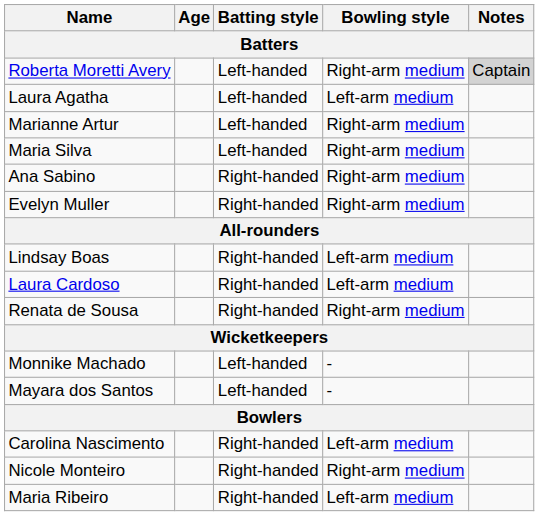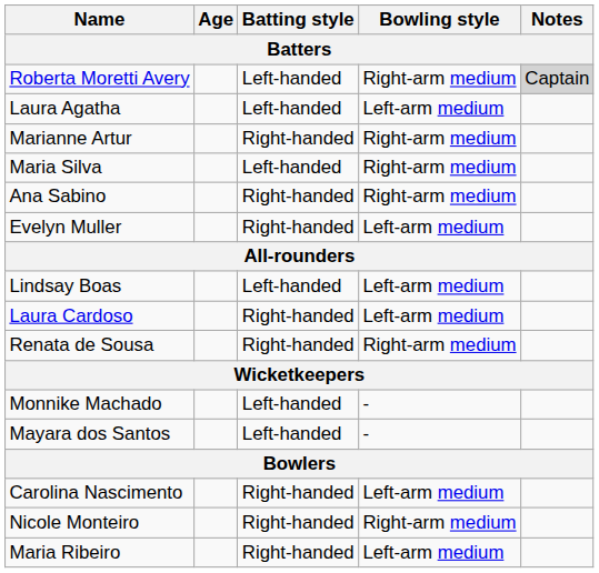Marianne Artur | Batting style: Left-handed -> Right-handed
Evelyn Muller | Bowling style: Right-arm medium -> Left-arm medium
Lindsay Boas | Batting style: Right-handed -> Left-handed
